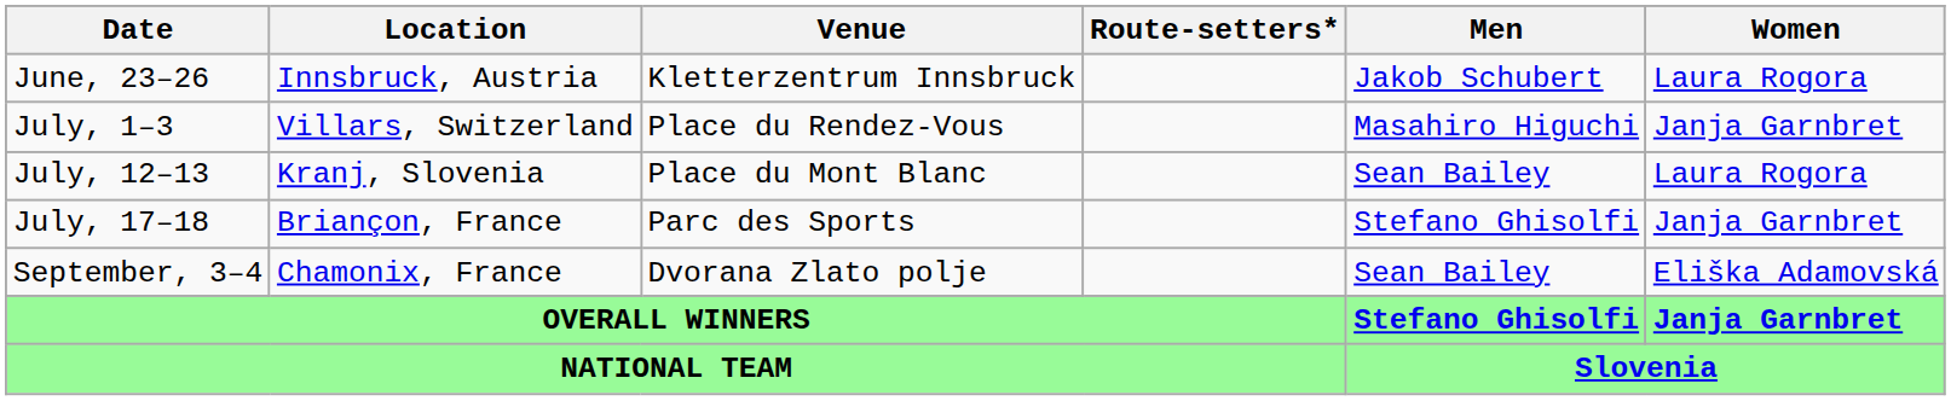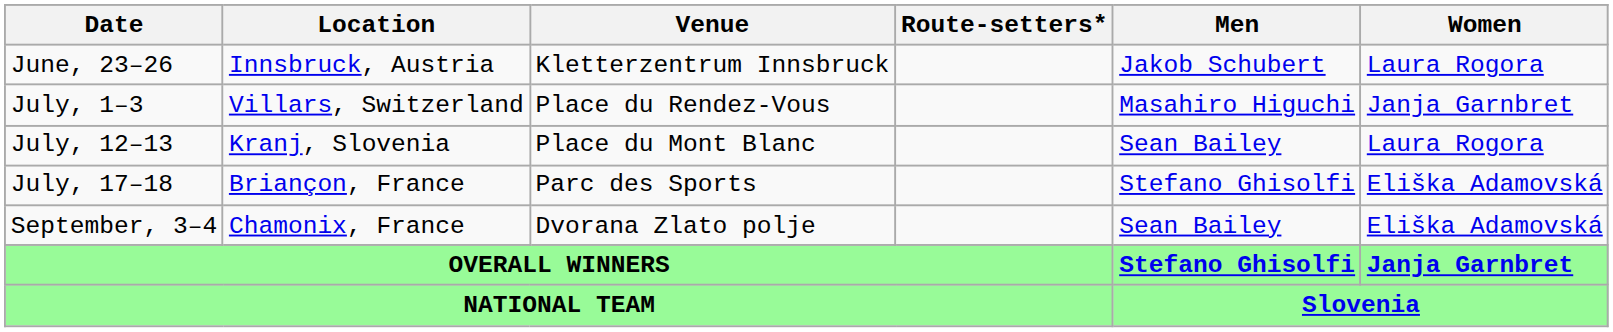July, 17–18 | Women: Janja Garnbret -> Eliška Adamovská
